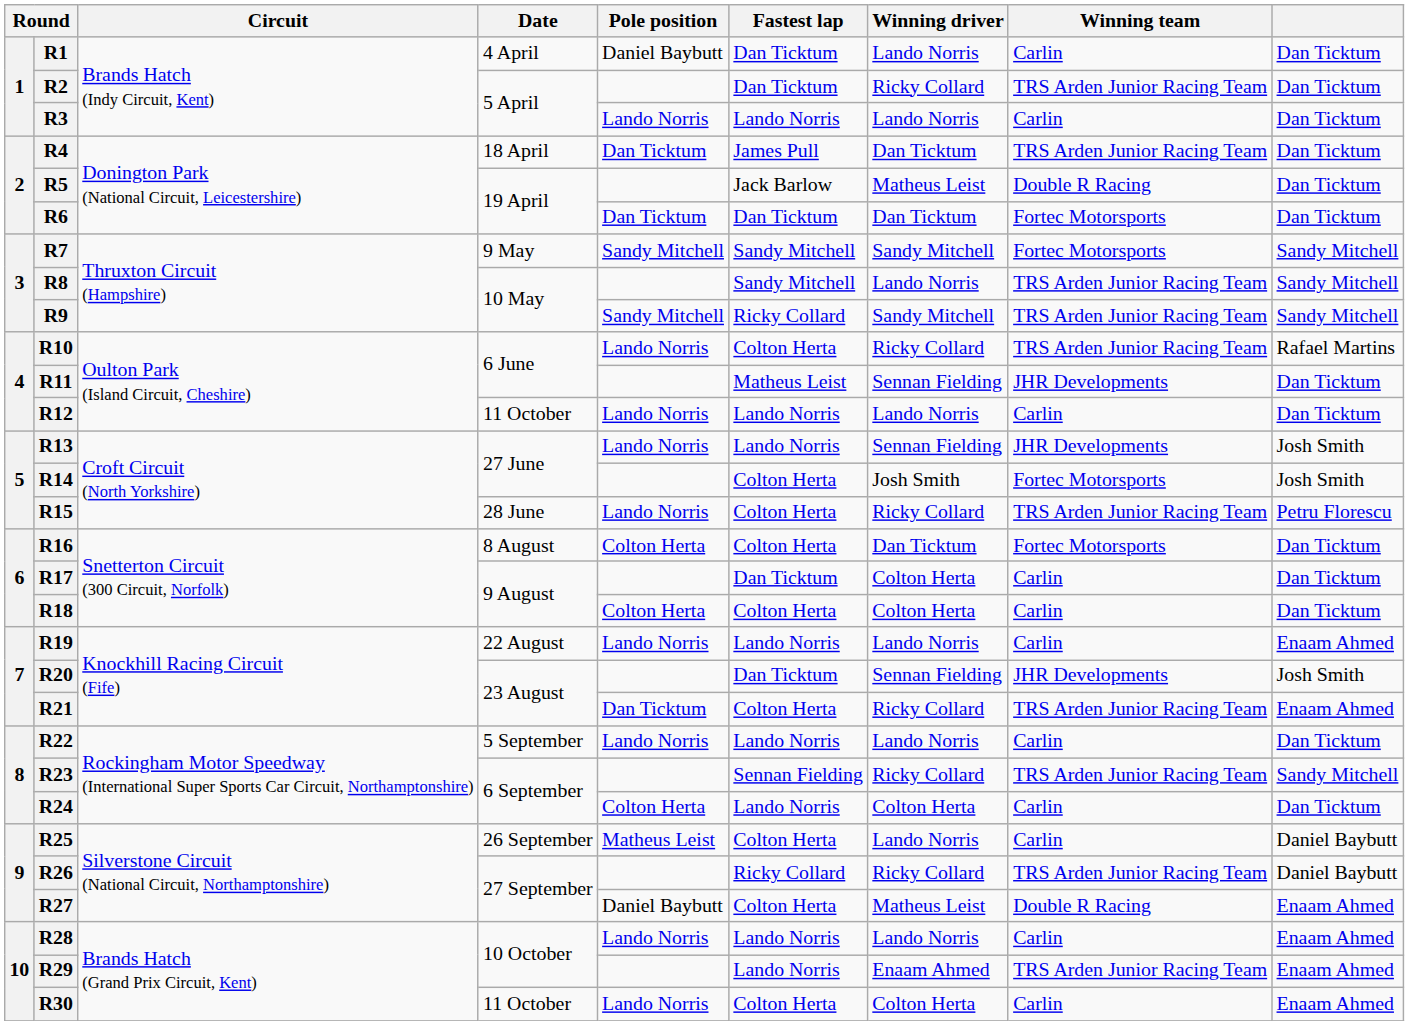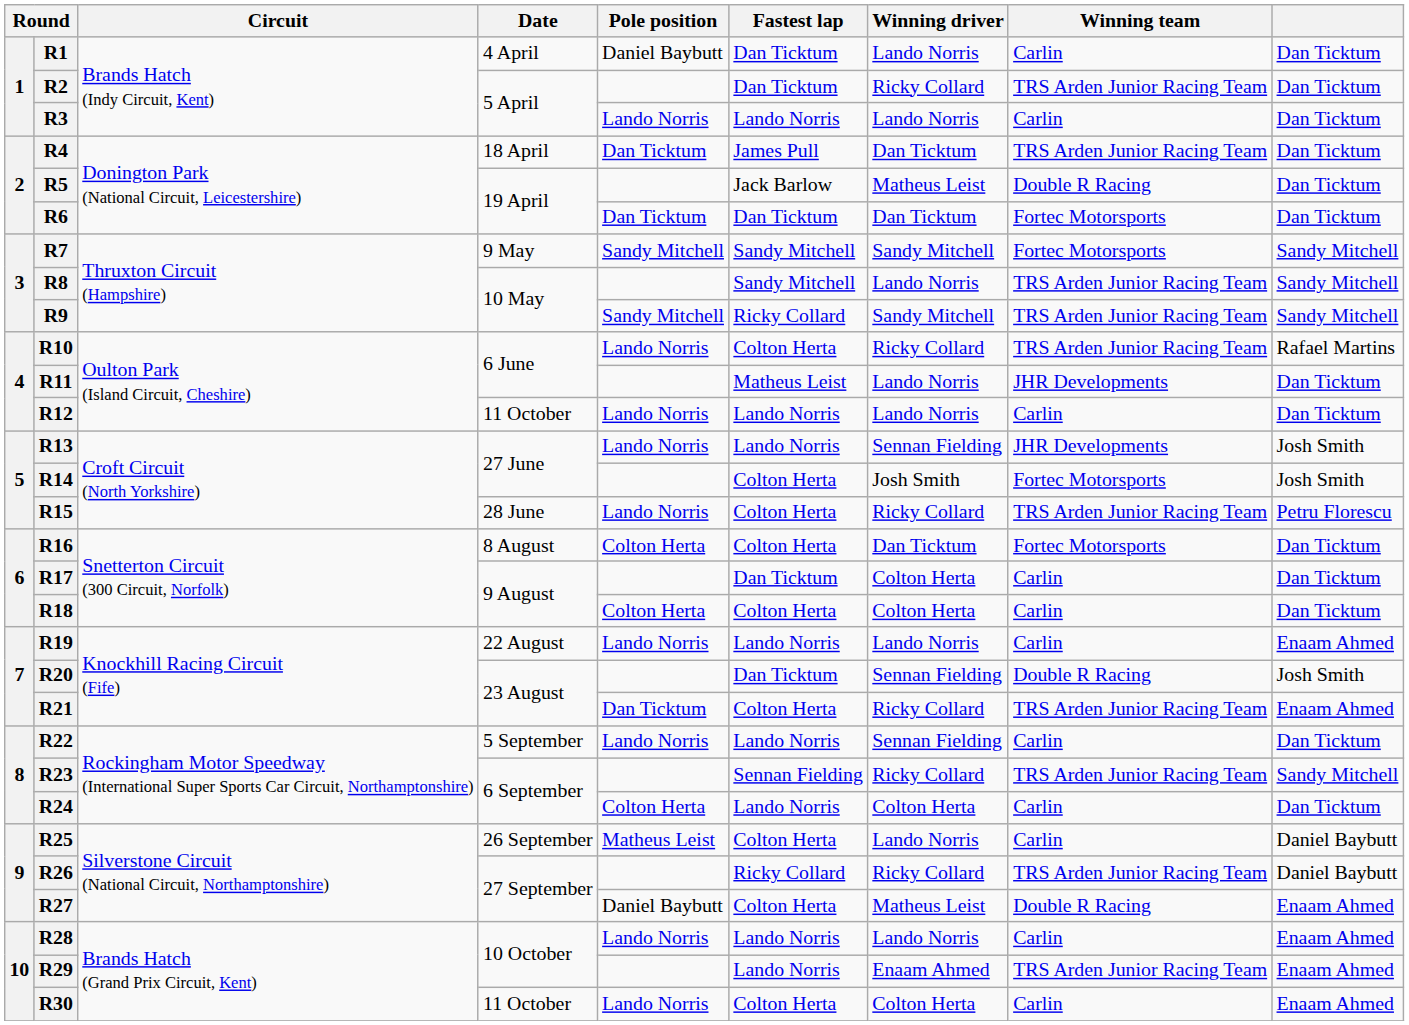R11 | Winning driver: Sennan Fielding -> Lando Norris
R20 | Winning team: JHR Developments -> Double R Racing
R22 | Winning driver: Lando Norris -> Sennan Fielding
